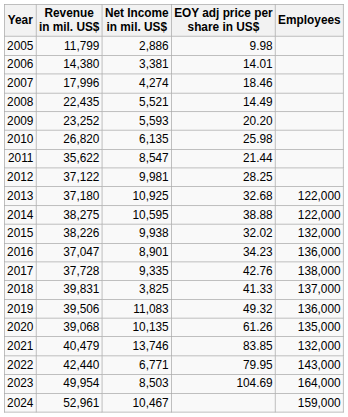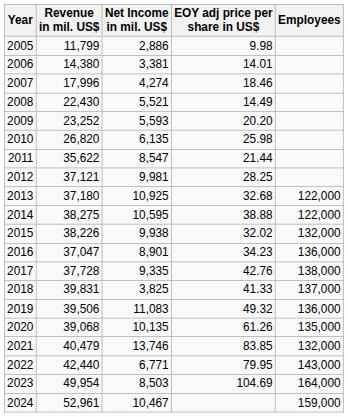2008 | Revenue in mil. US$: 22,435 -> 22,430
2012 | Revenue in mil. US$: 37,122 -> 37,121
